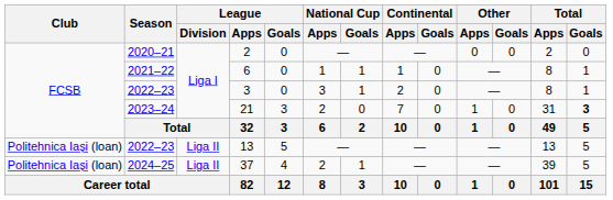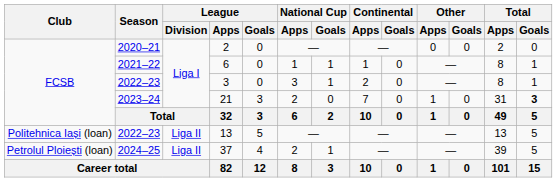37 | Club: Politehnica Iași (loan) -> Petrolul Ploiești (loan)
